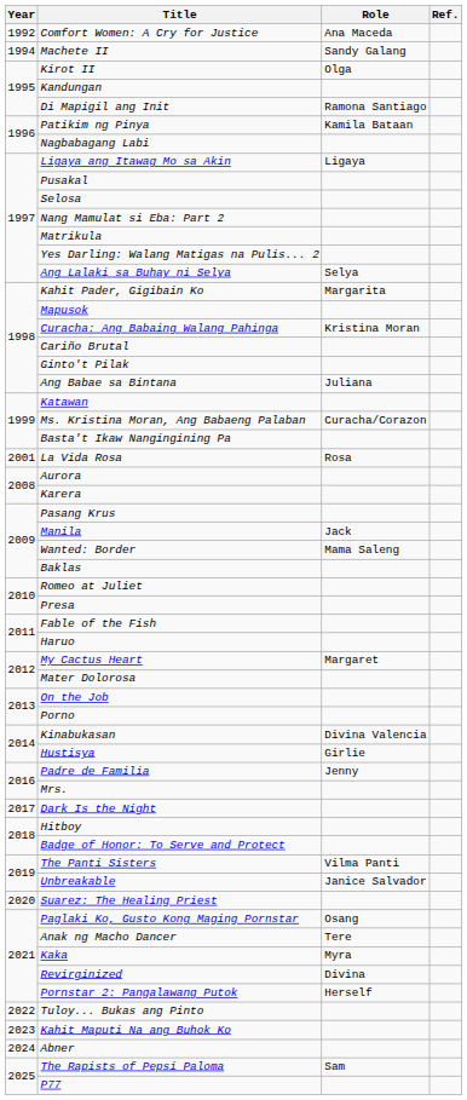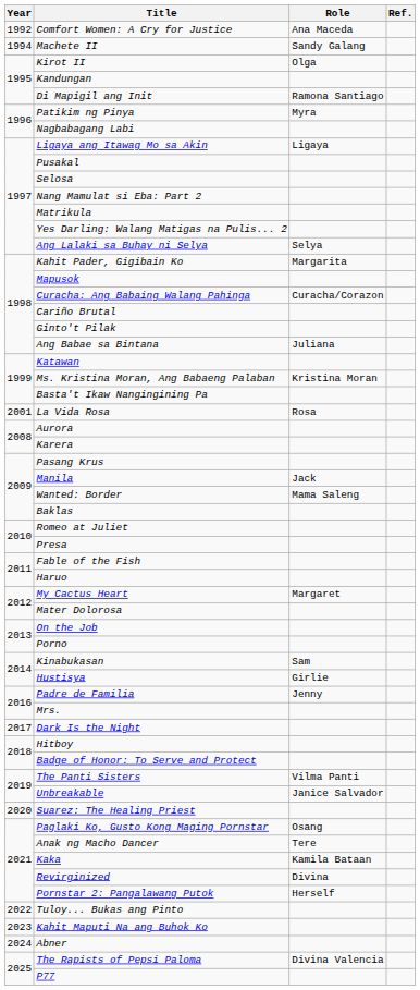Patikim ng Pinya | Role: Kamila Bataan -> Myra
Curacha: Ang Babaing Walang Pahinga | Role: Kristina Moran -> Curacha/Corazon
Ms. Kristina Moran, Ang Babaeng Palaban | Role: Curacha/Corazon -> Kristina Moran
Kinabukasan | Role: Divina Valencia -> Sam
Kaka | Role: Myra -> Kamila Bataan
The Rapists of Pepsi Paloma | Role: Sam -> Divina Valencia
